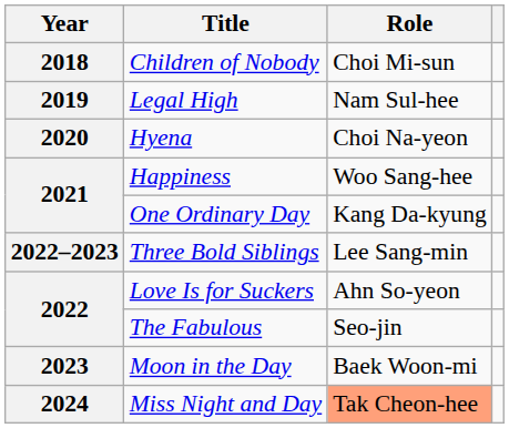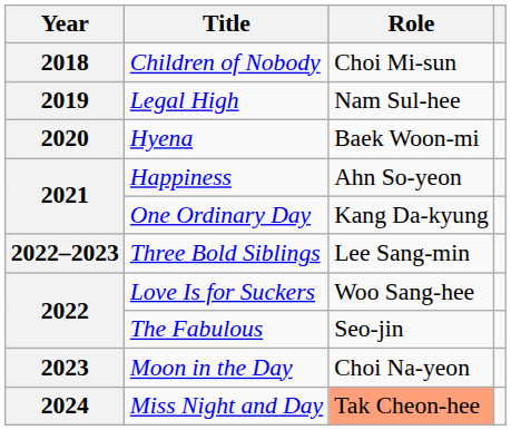Hyena | Role: Choi Na-yeon -> Baek Woon-mi
Happiness | Role: Woo Sang-hee -> Ahn So-yeon
Love Is for Suckers | Role: Ahn So-yeon -> Woo Sang-hee
Moon in the Day | Role: Baek Woon-mi -> Choi Na-yeon
